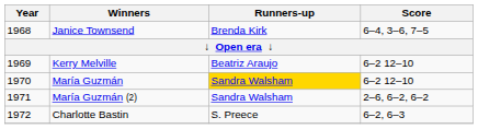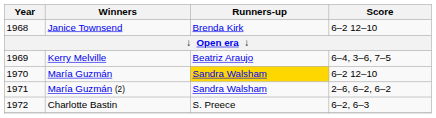Janice Townsend | Score: 6–4, 3–6, 7–5 -> 6–2 12–10
Kerry Melville | Score: 6–2 12–10 -> 6–4, 3–6, 7–5
